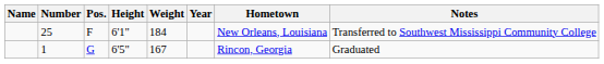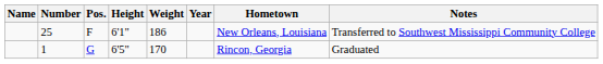25 | Weight: 184 -> 186
1 | Weight: 167 -> 170
